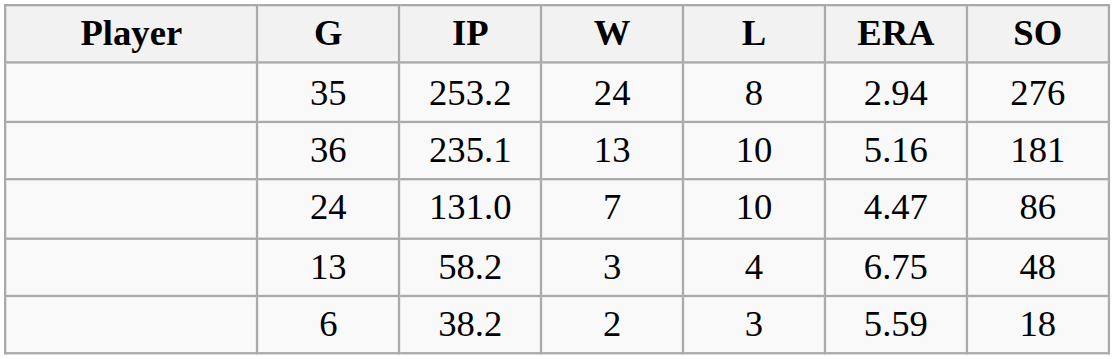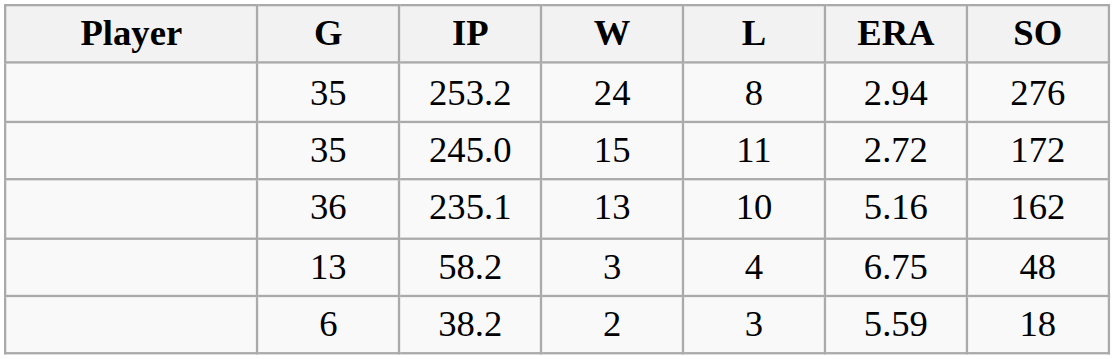+ row: 35 | 245.0 | 15 | 11 | 2.72 | 172
235.1 | SO: 181 -> 162
- row: 24 | 131.0 | 7 | 10 | 4.47 | 86
